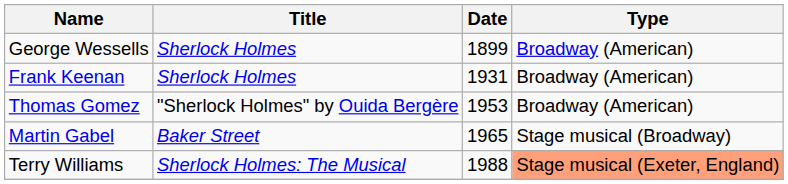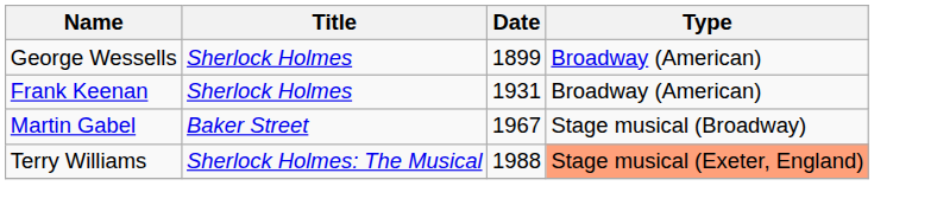- row: Thomas Gomez | "Sherlock Holmes" by Ouida Bergère | 1953 | Broadway (American)
Martin Gabel | Date: 1965 -> 1967
